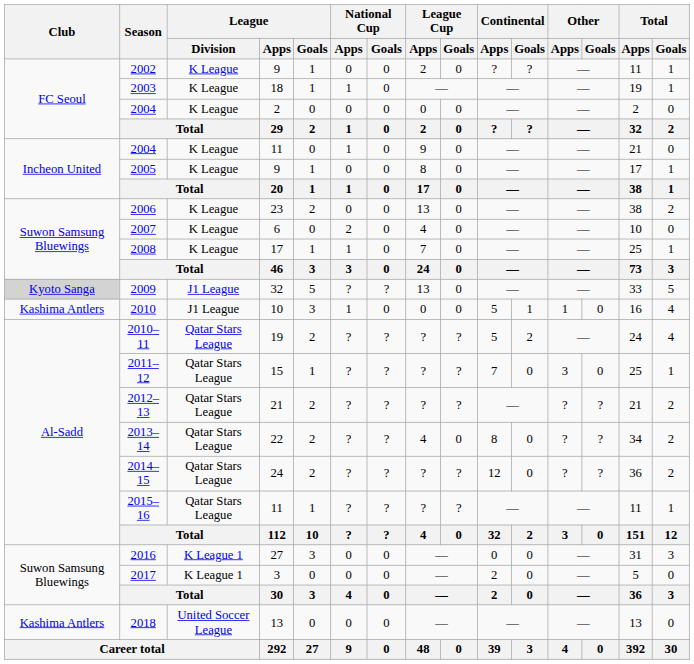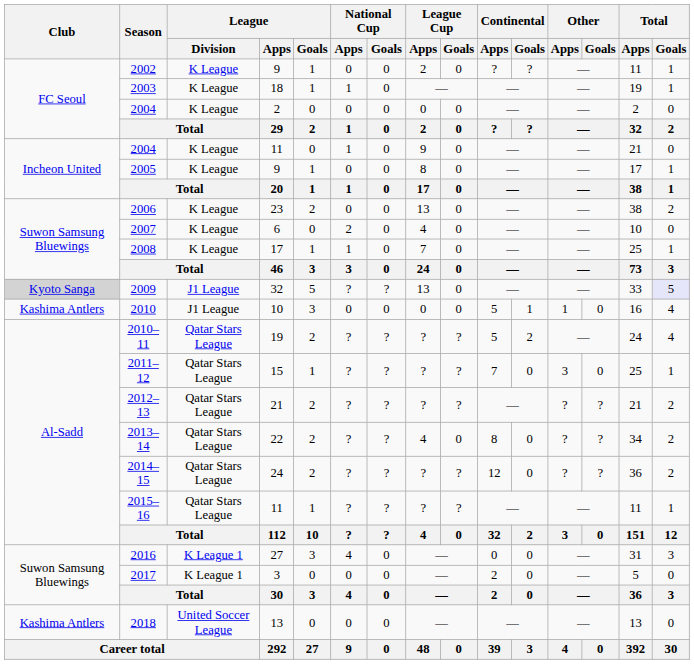2009 | Total / Goals: no background -> lavender background
2010 | National Cup / Apps: 1 -> 0
2016 | National Cup / Apps: 0 -> 4
